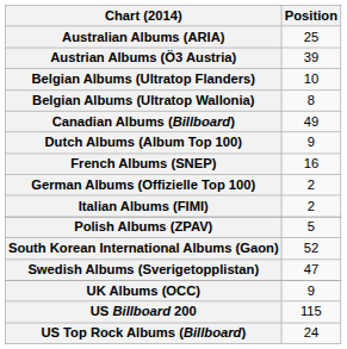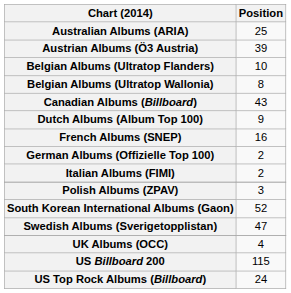Canadian Albums (Billboard) | Position: 49 -> 43
Polish Albums (ZPAV) | Position: 5 -> 3
UK Albums (OCC) | Position: 9 -> 4
